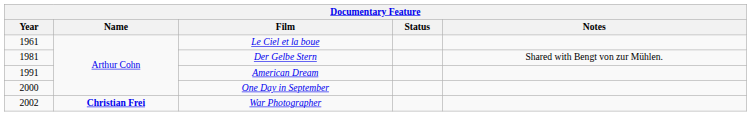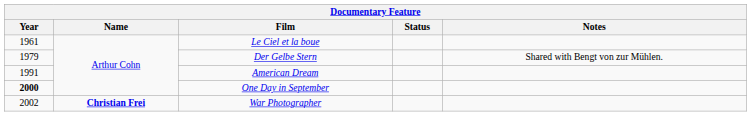Der Gelbe Stern | Year: 1981 -> 1979
One Day in September | Year: normal -> bold
